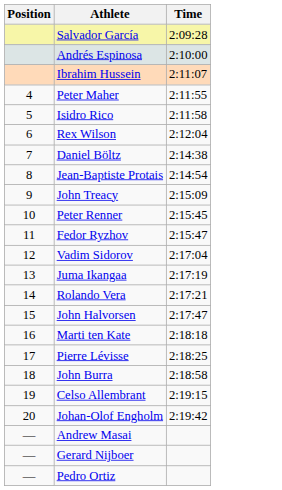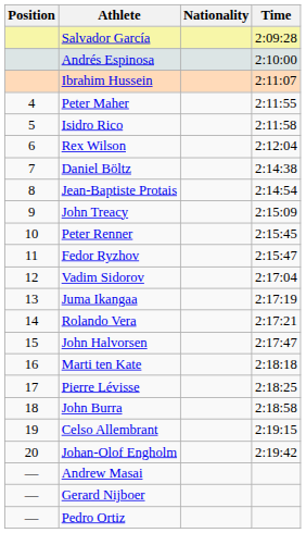+ column: Nationality
